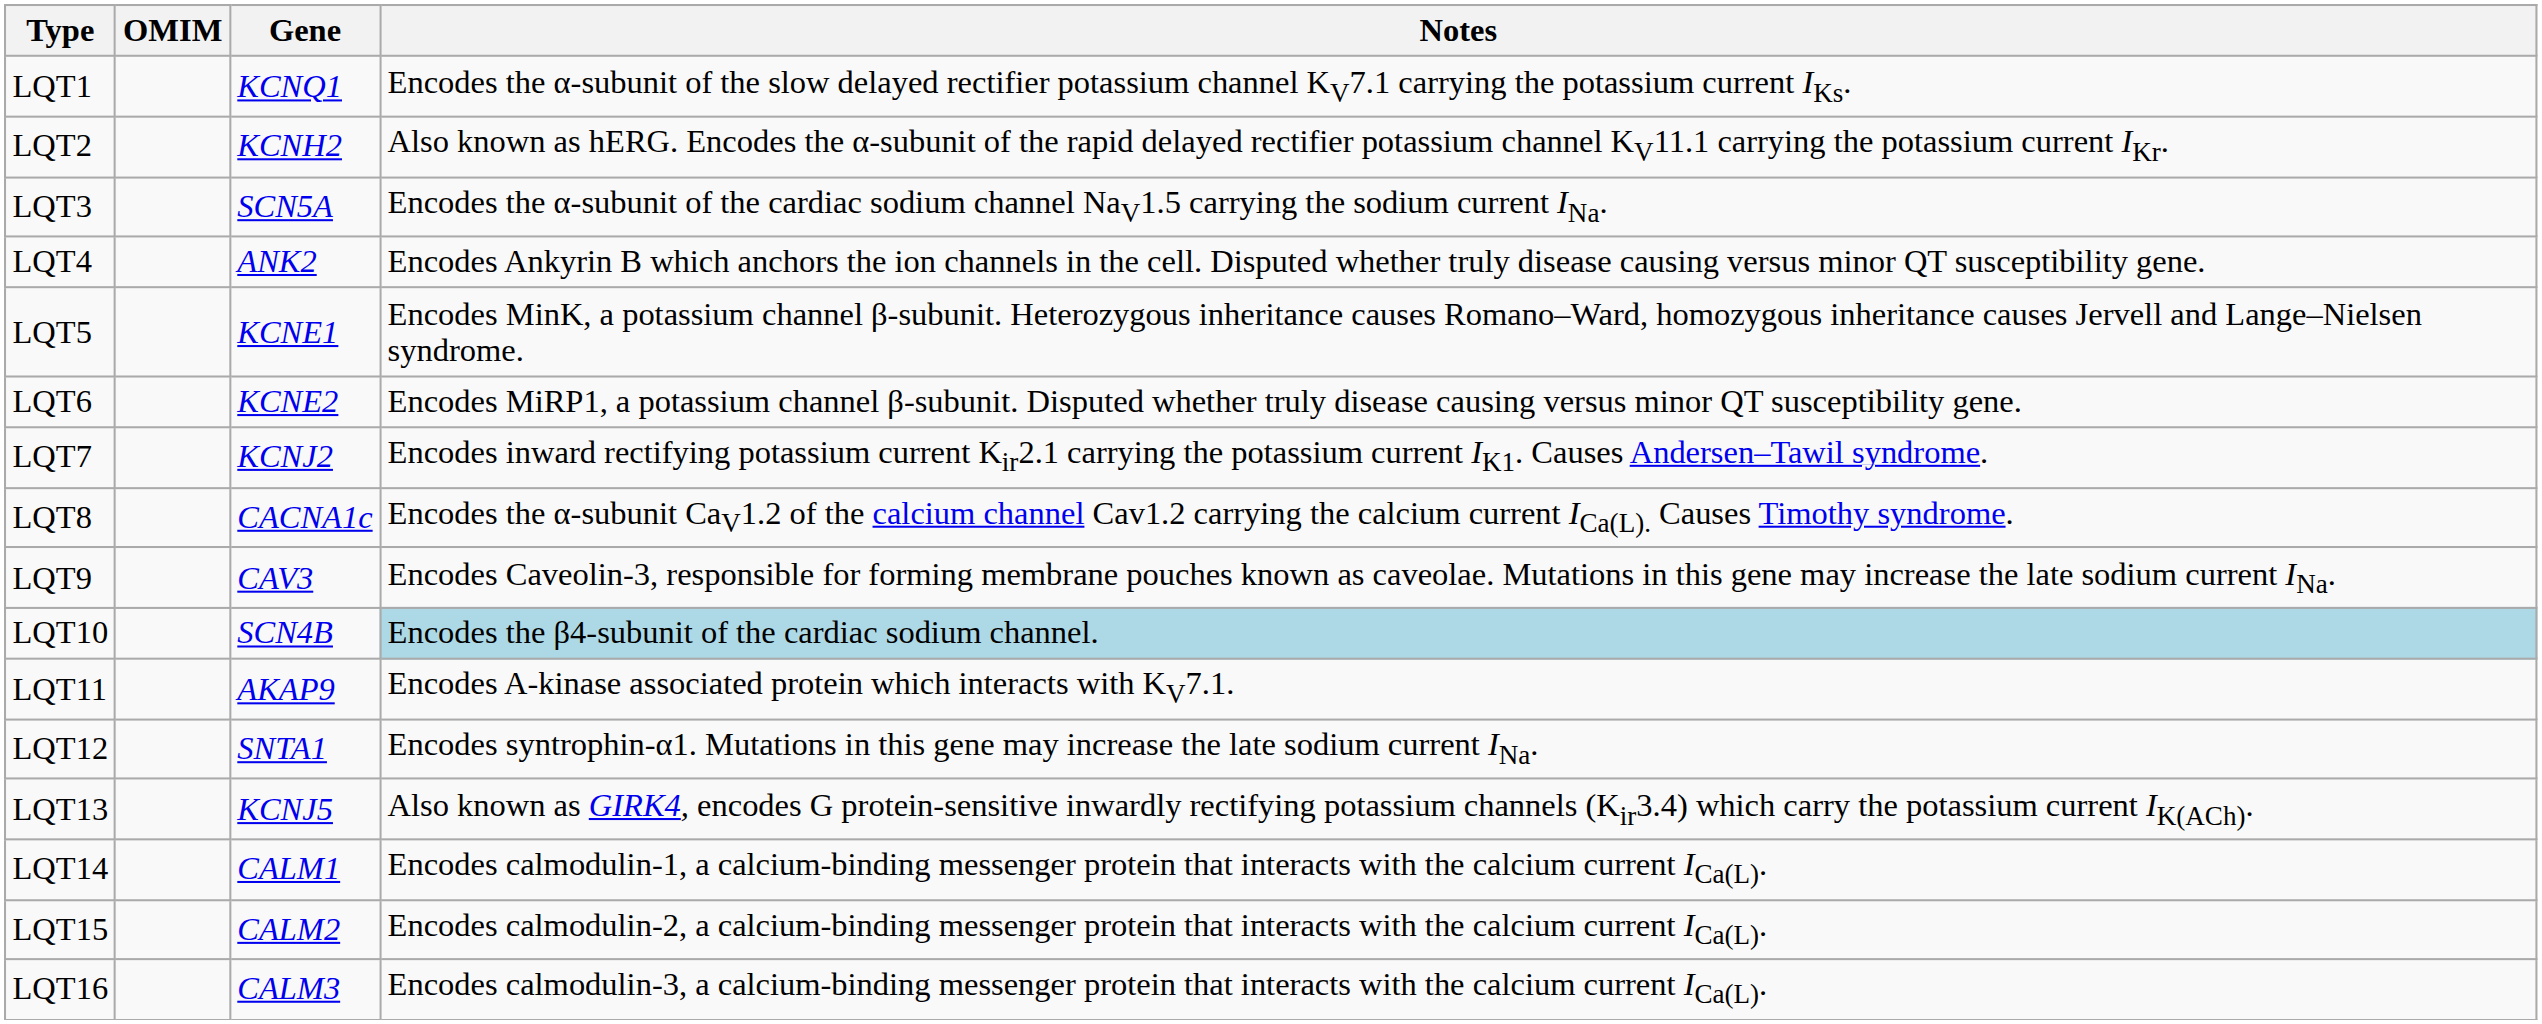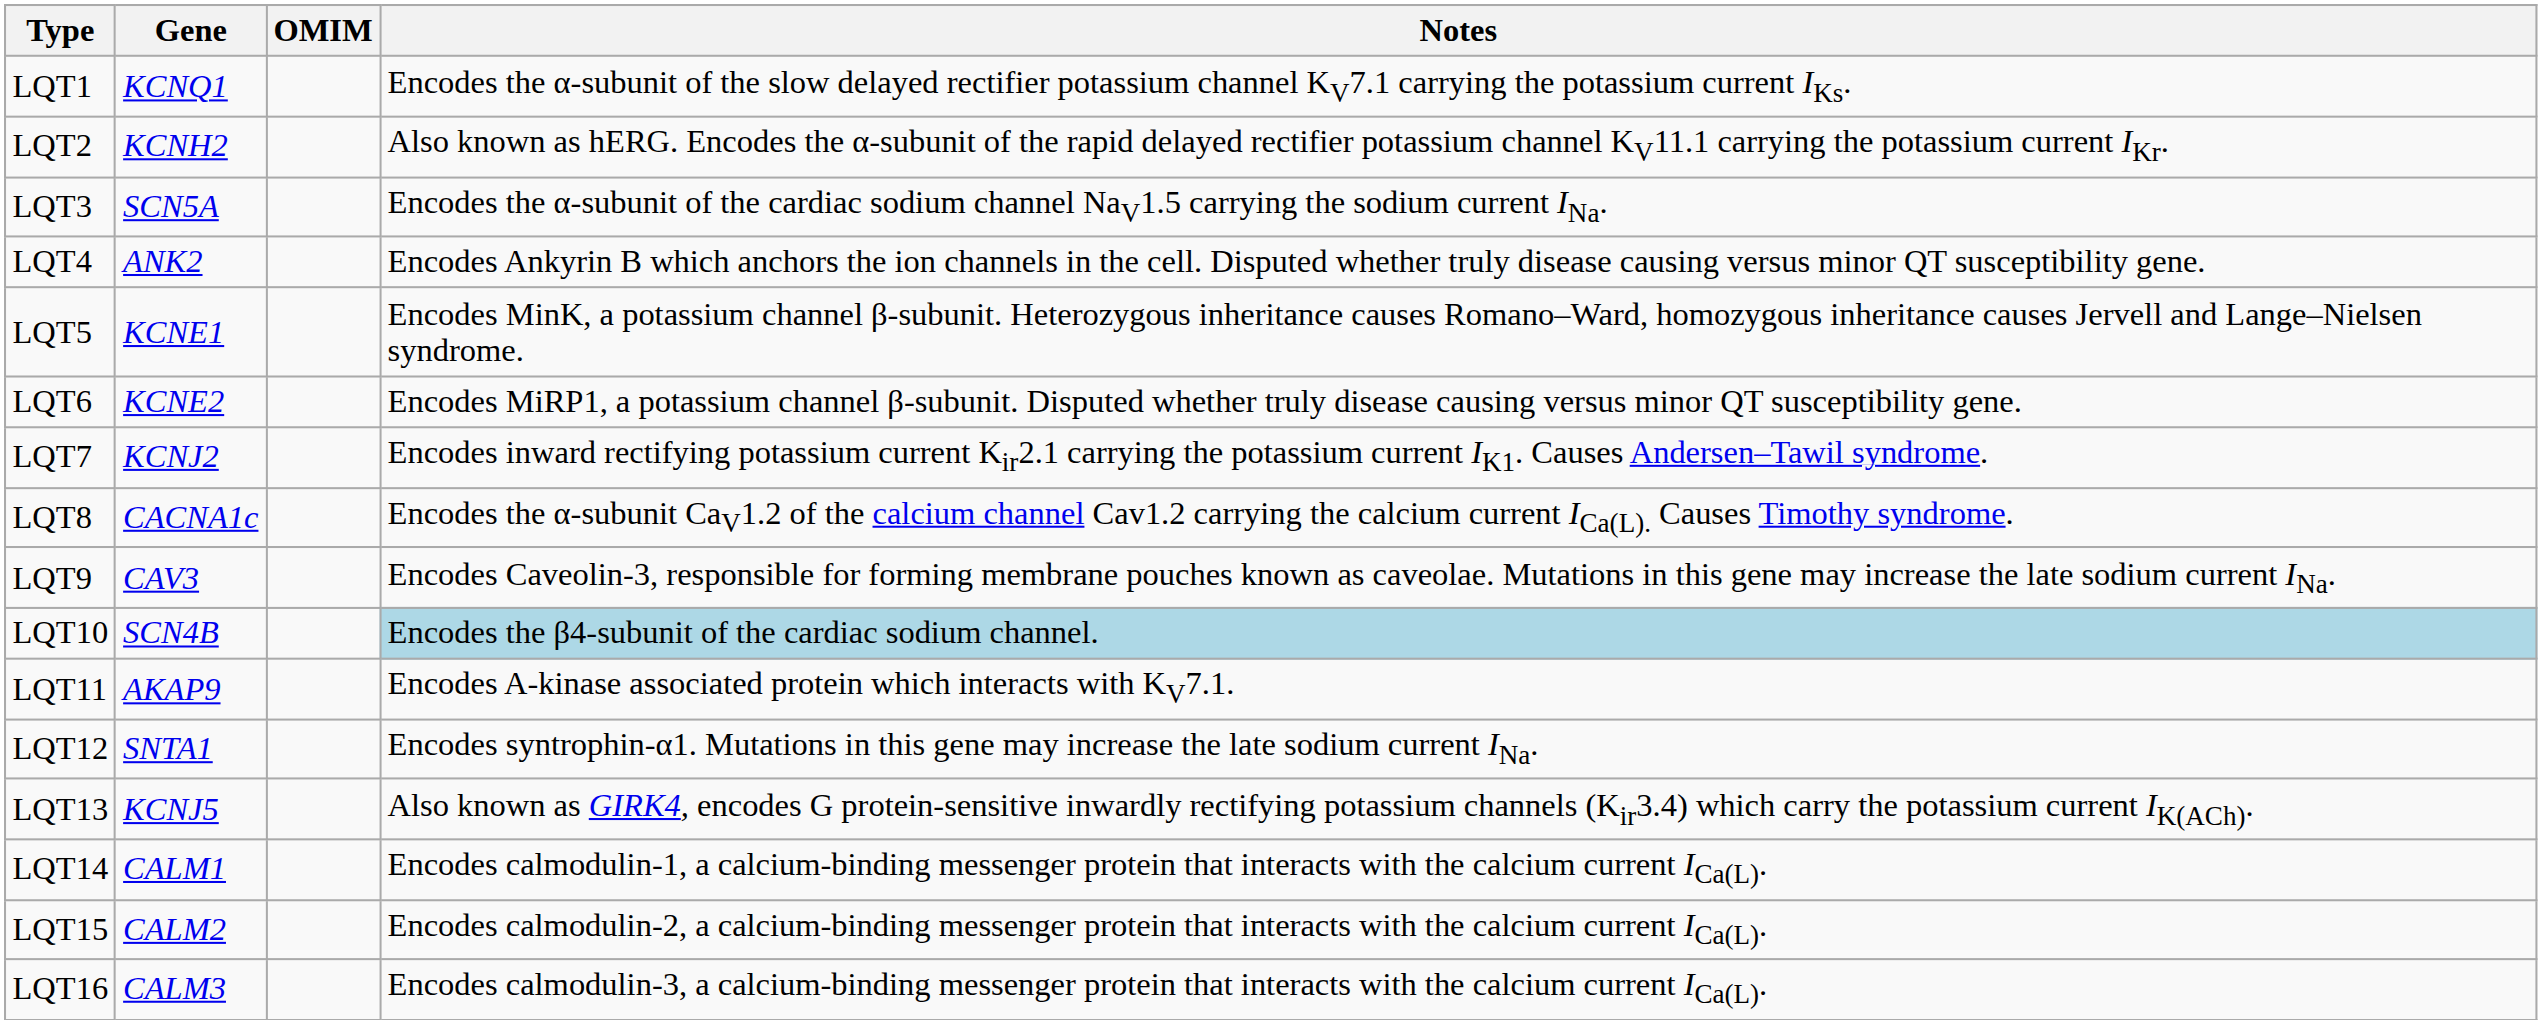columns swapped: OMIM <-> Gene
